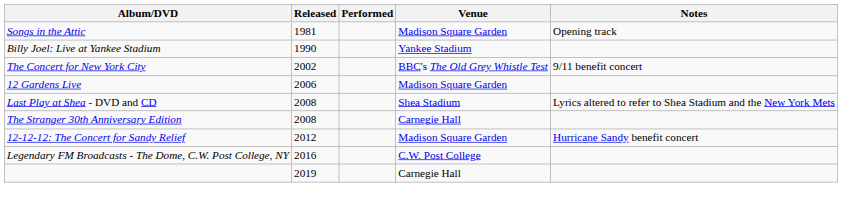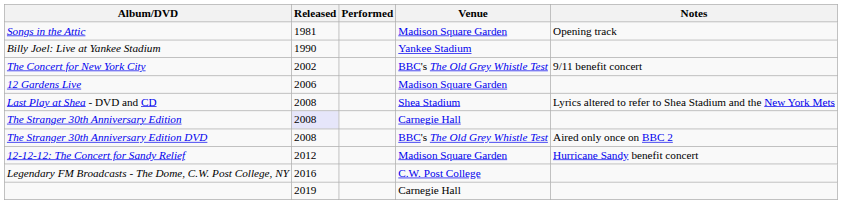The Stranger 30th Anniversary Edition | Released: no background -> lavender background
+ row: The Stranger 30th Anniversary Edition DVD | 2008 | BBC's The Old Grey Whistle Test | Aired only once on BBC 2
